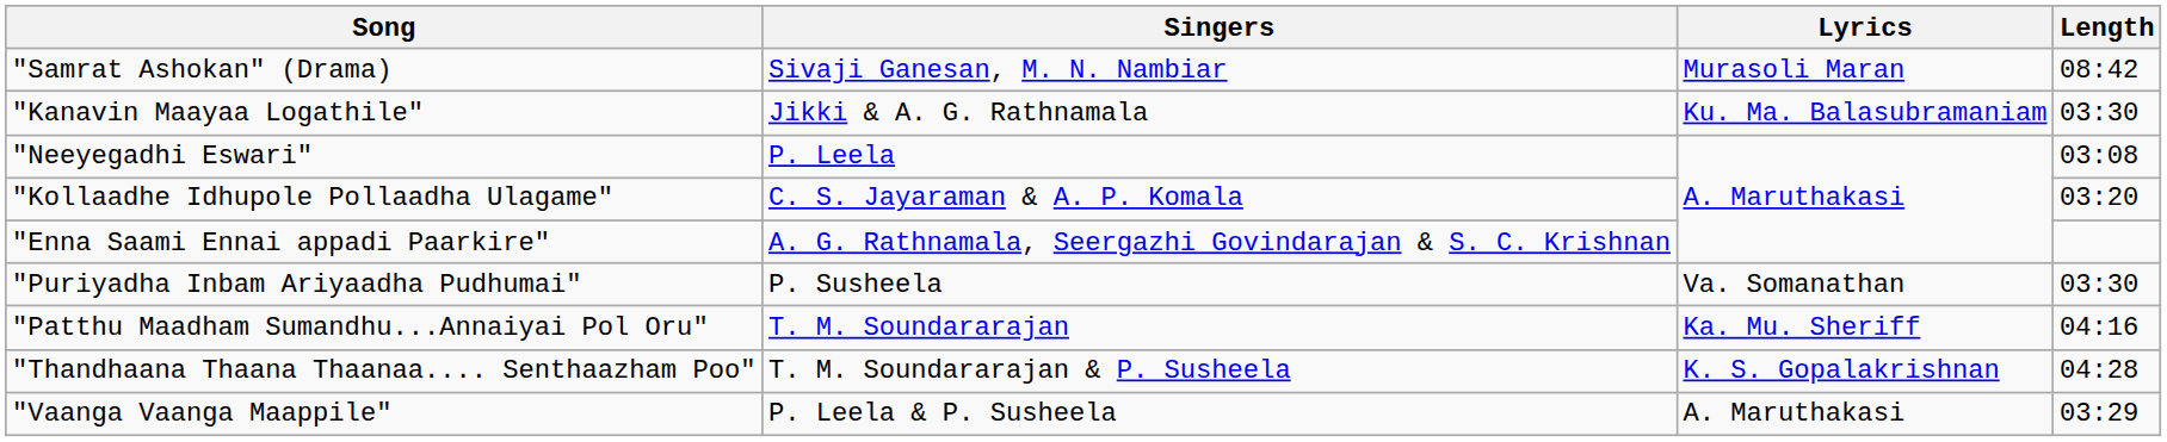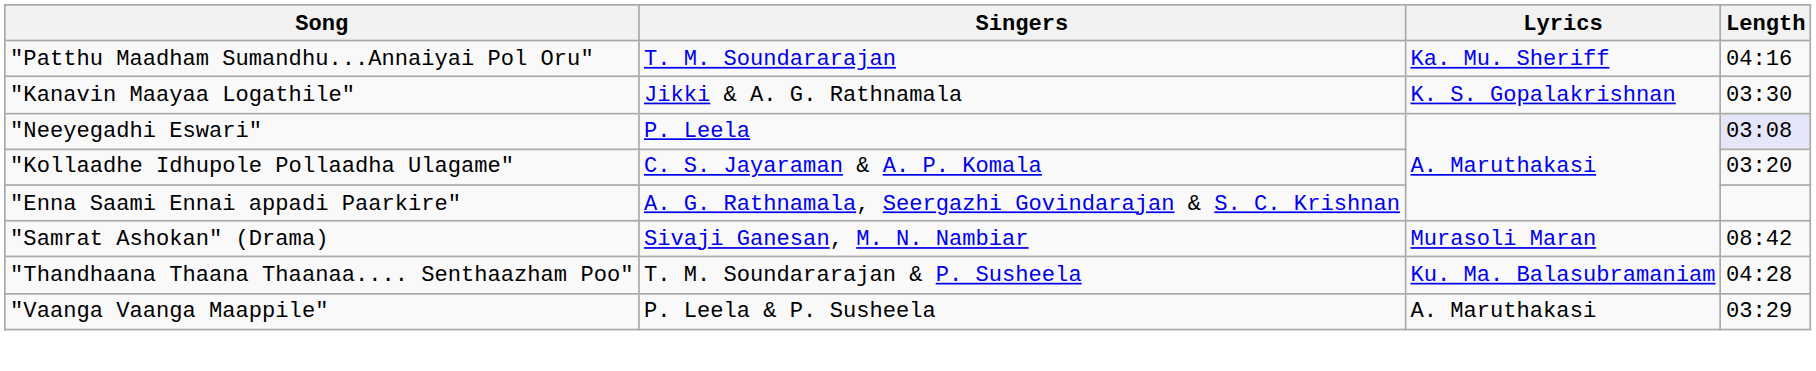rows swapped: "Patthu Maadham Sumandhu...Annaiyai Pol Oru" <-> "Samrat Ashokan" (Drama)
"Kanavin Maayaa Logathile" | Lyrics: Ku. Ma. Balasubramaniam -> K. S. Gopalakrishnan
"Neeyegadhi Eswari" | Length: no background -> lavender background
- row: "Puriyadha Inbam Ariyaadha Pudhumai" | P. Susheela | Va. Somanathan | 03:30
"Thandhaana Thaana Thaanaa.... Senthaazham Poo" | Lyrics: K. S. Gopalakrishnan -> Ku. Ma. Balasubramaniam
